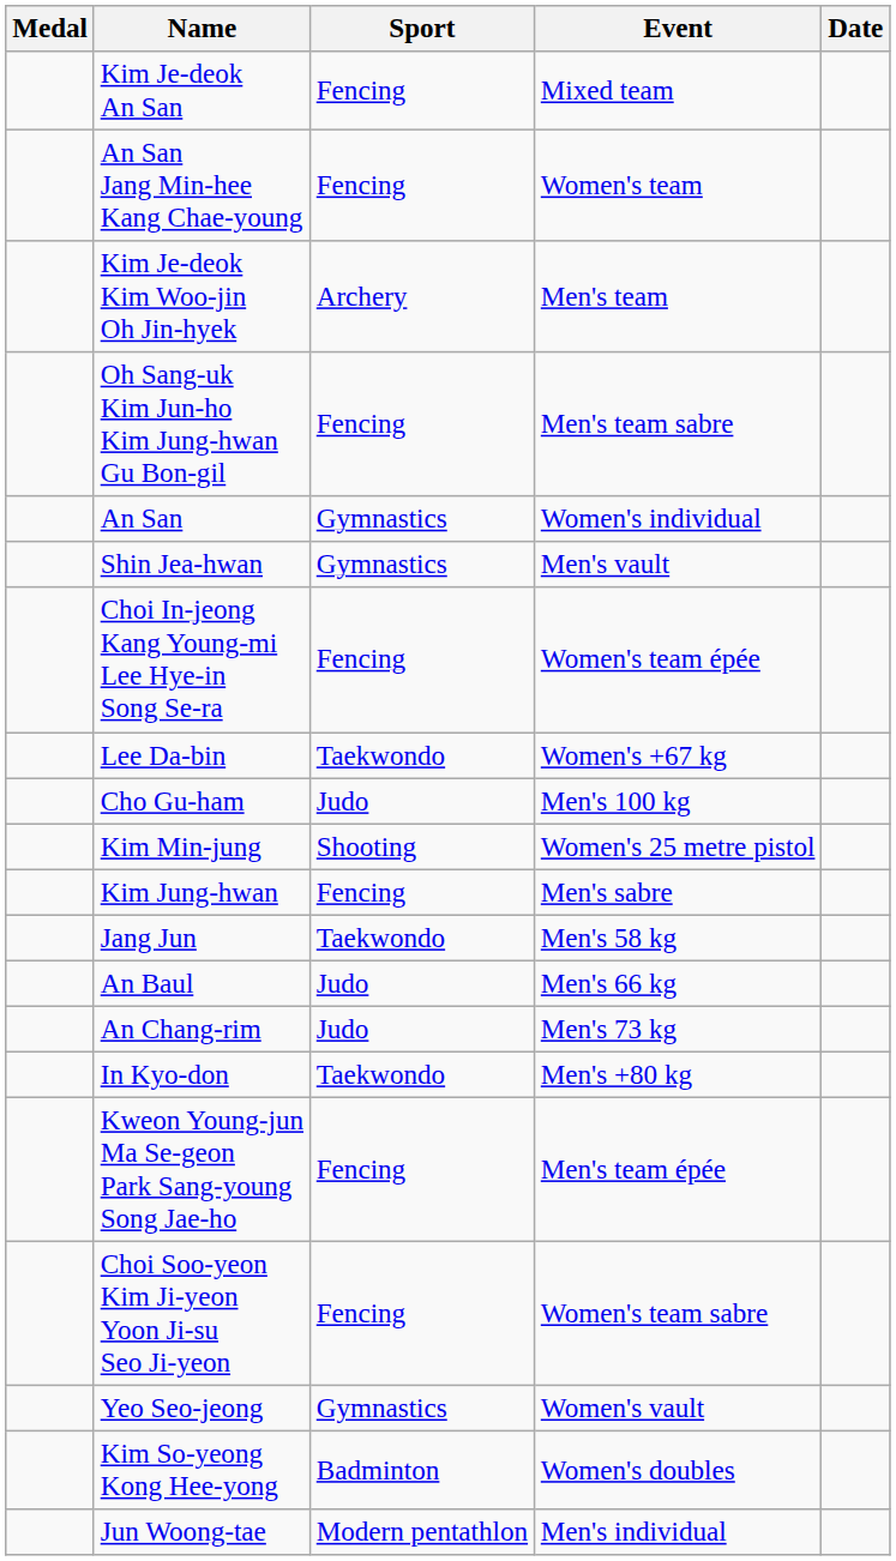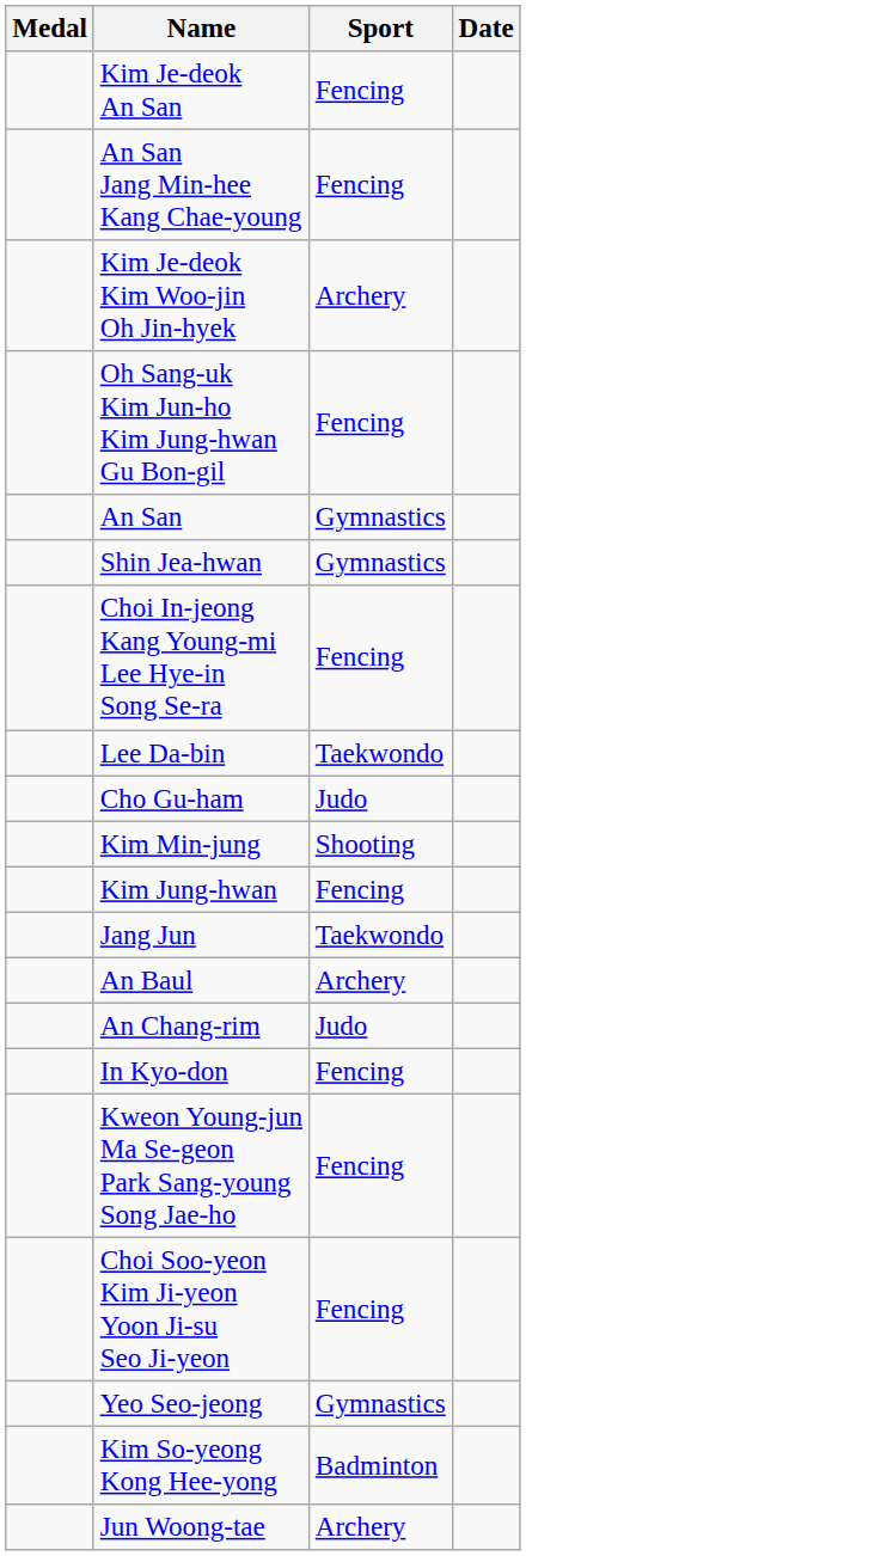- column: Event | Mixed team | Women's team | Men's team | Men's team sabre | Women's individual | Men's vault | Women's team épée | Women's +67 kg | Men's 100 kg | Women's 25 metre pistol | Men's sabre | Men's 58 kg | Men's 66 kg | Men's 73 kg | Men's +80 kg | Men's team épée | Women's team sabre | Women's vault | Women's doubles | Men's individual
An Baul | Sport: Judo -> Archery
In Kyo-don | Sport: Taekwondo -> Fencing
Jun Woong-tae | Sport: Modern pentathlon -> Archery
